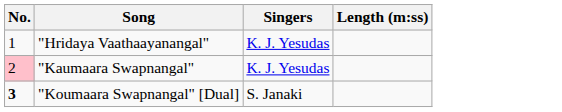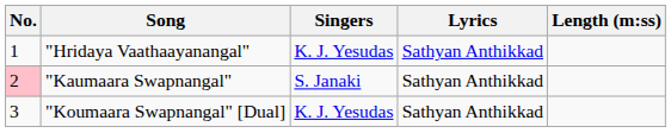+ column: Lyrics | Sathyan Anthikkad | Sathyan Anthikkad | Sathyan Anthikkad
"Kaumaara Swapnangal" | Singers: K. J. Yesudas -> S. Janaki
"Koumaara Swapnangal" [Dual] | No.: bold -> normal
"Koumaara Swapnangal" [Dual] | Singers: S. Janaki -> K. J. Yesudas
